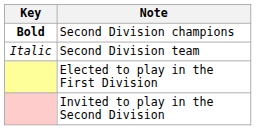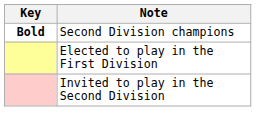- row: Italic | Second Division team
